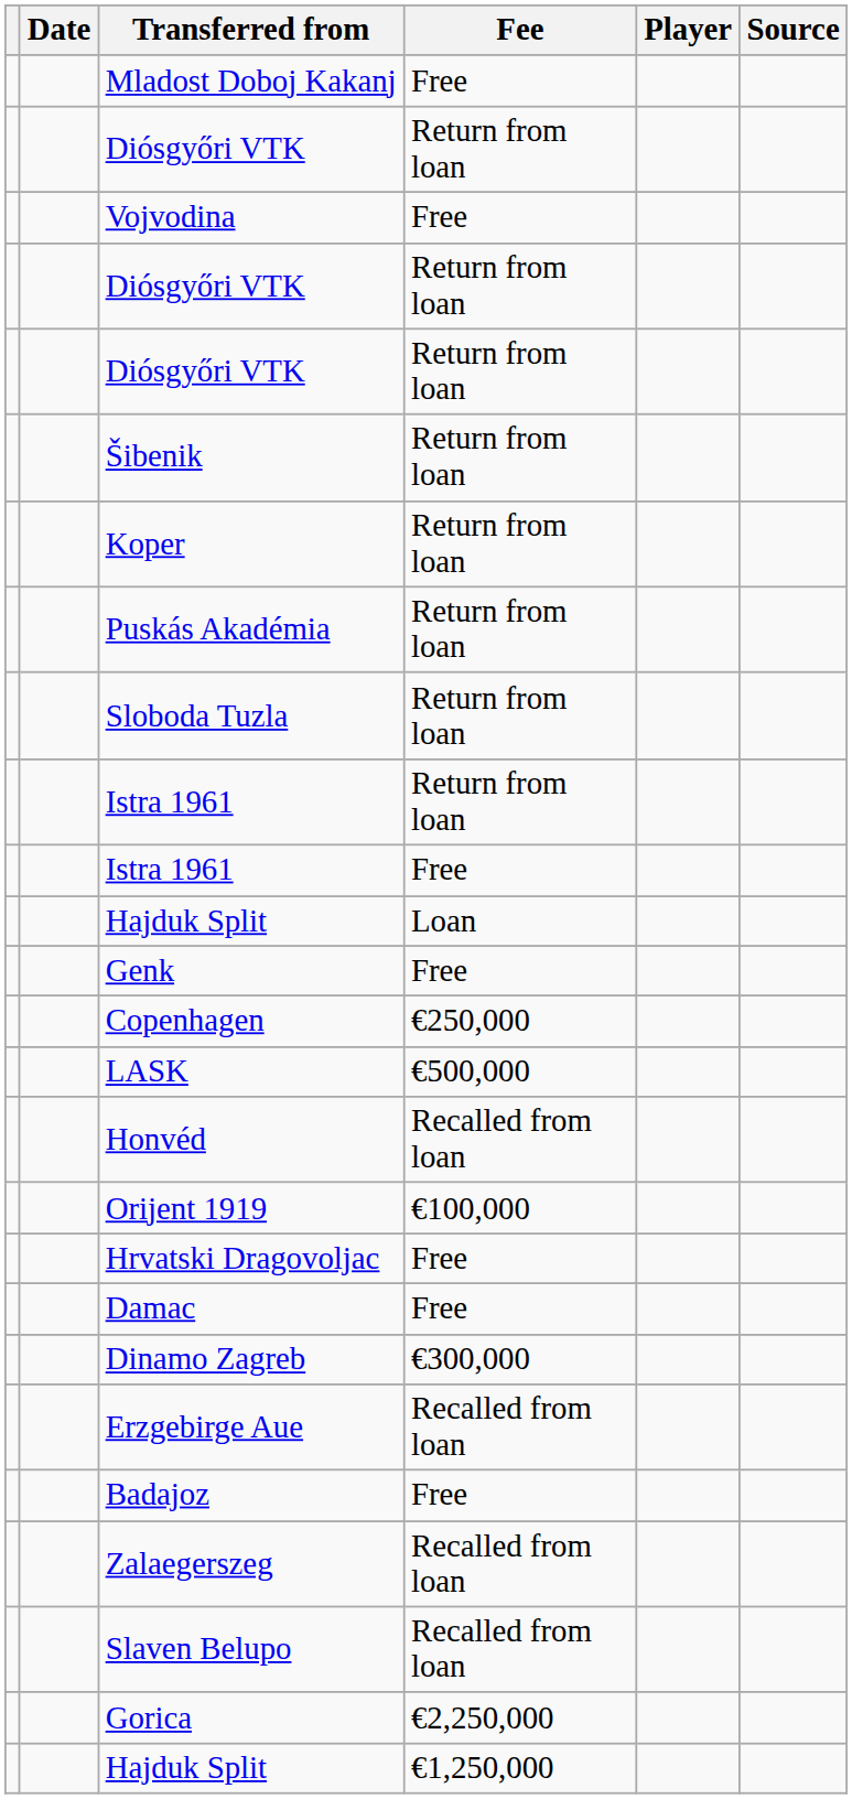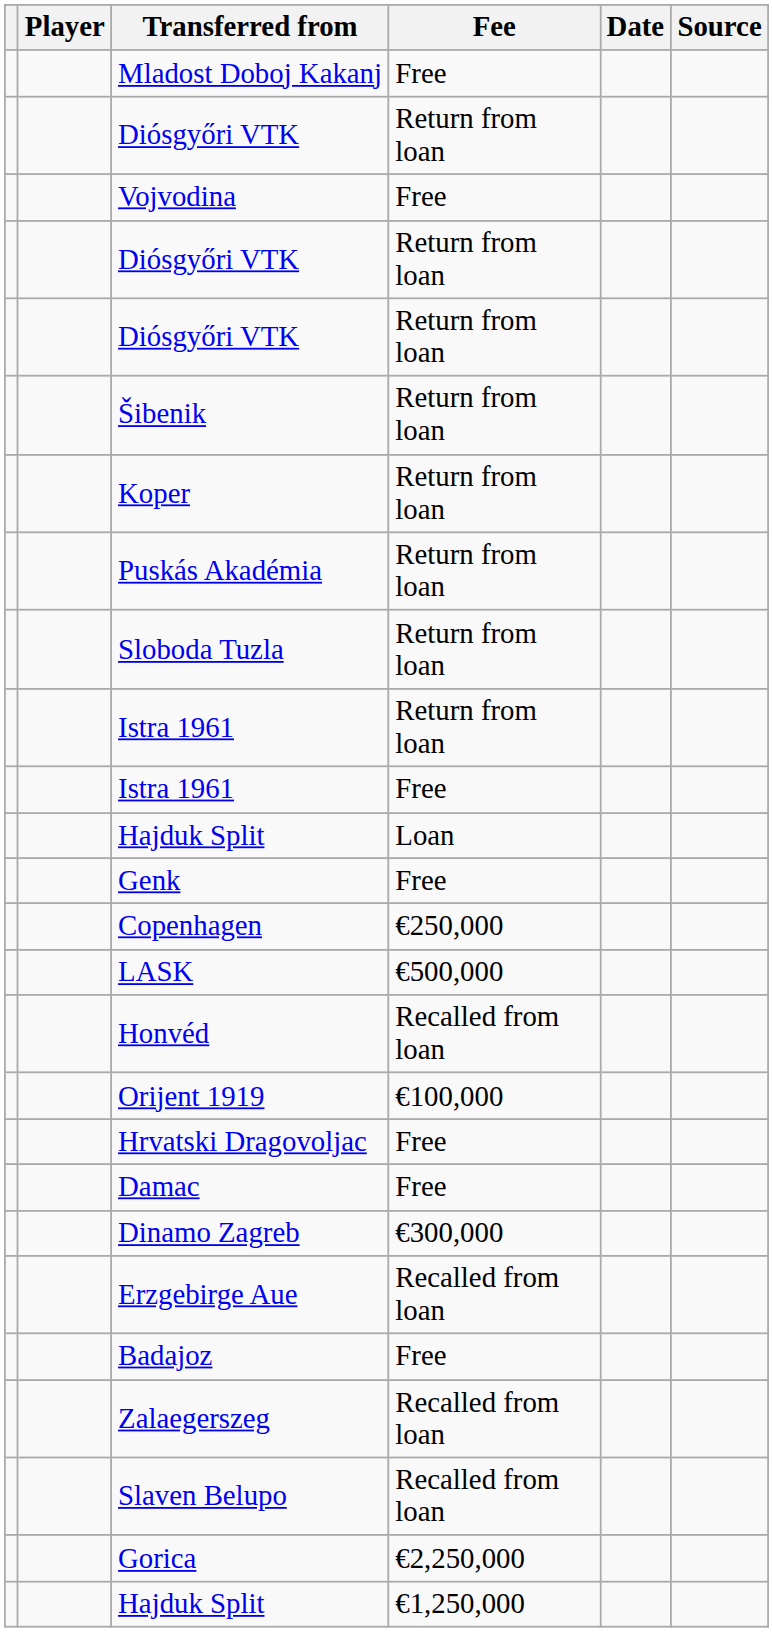columns swapped: Player <-> Date
